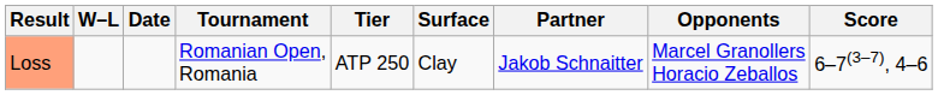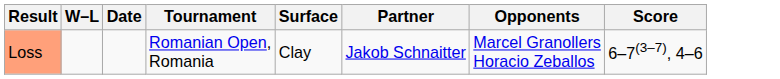- column: Tier | ATP 250
